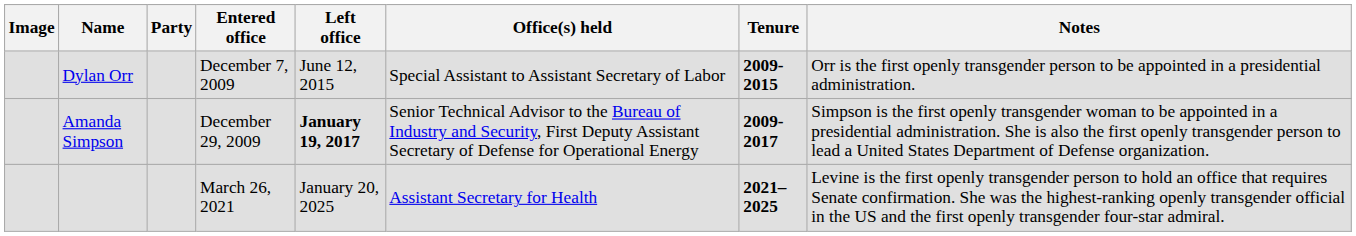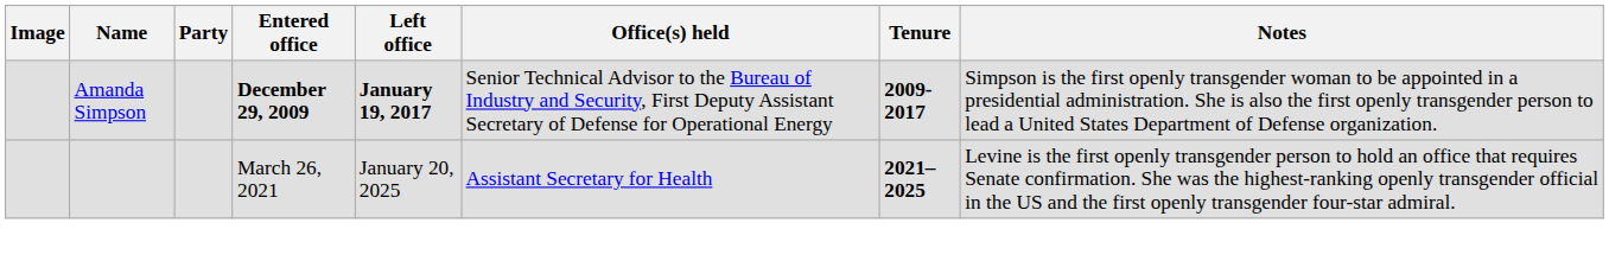- row: Dylan Orr | December 7, 2009 | June 12, 2015 | Special Assistant to Assistant Secretary of Labor | 2009-2015 | Orr is the first openly transgender person to be appointed in a presidential administration.
Amanda Simpson | Entered office: normal -> bold
